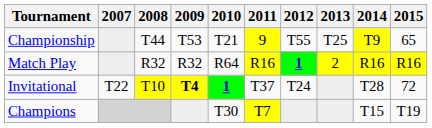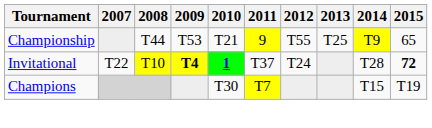- row: Match Play | R32 | R32 | R64 | R16 | 1 | 2 | R16 | R16
Invitational | 2015: normal -> bold
